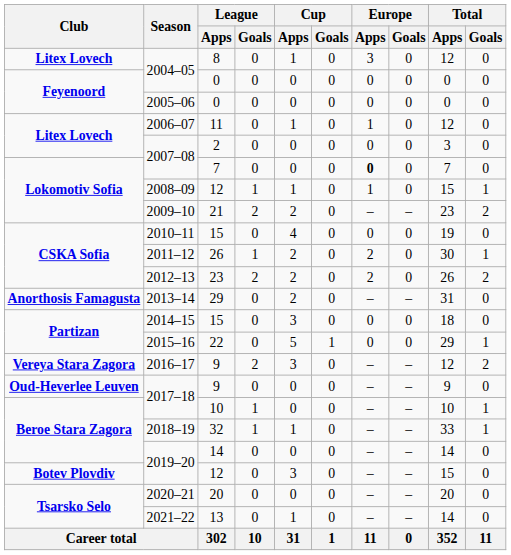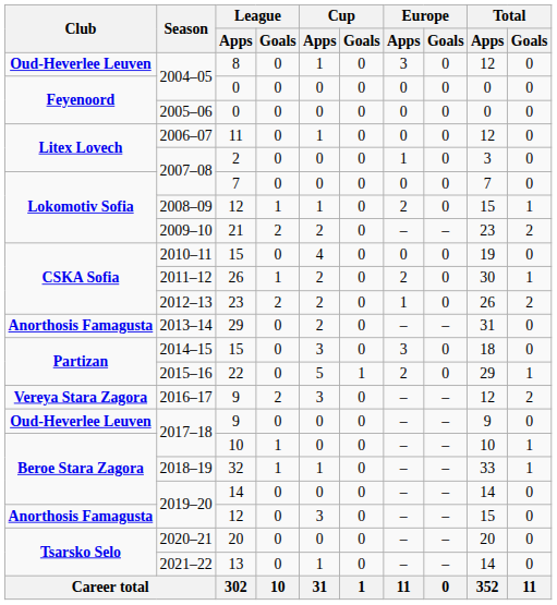2004–05 / 8 | Club: Litex Lovech -> Oud-Heverlee Leuven
2006–07 | Europe / Apps: 1 -> 0
2007–08 / 2 | Europe / Apps: 0 -> 1
2007–08 / 7 | Europe / Apps: bold -> normal
2008–09 | Europe / Apps: 1 -> 2
2012–13 | Europe / Apps: 2 -> 1
2014–15 | Europe / Apps: 0 -> 3
2015–16 | Europe / Apps: 0 -> 2
2019–20 / 12 | Club: Botev Plovdiv -> Anorthosis Famagusta
